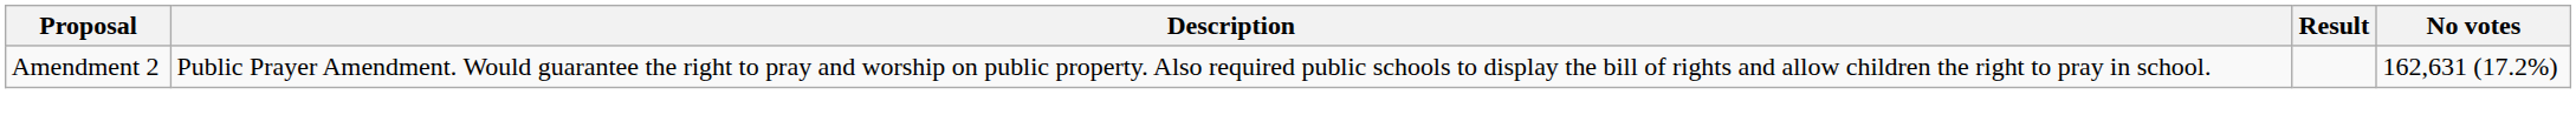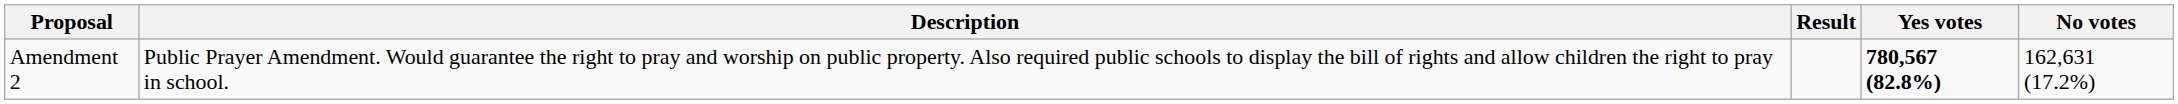+ column: Yes votes | 780,567 (82.8%)
